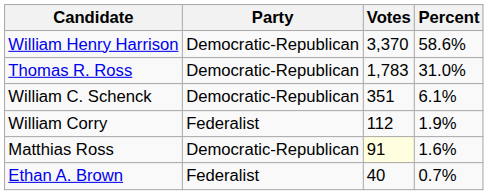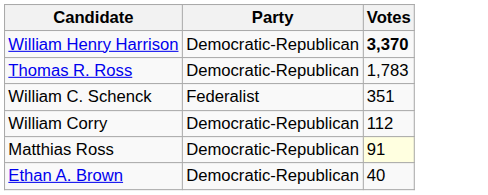- column: Percent | 58.6% | 31.0% | 6.1% | 1.9% | 1.6% | 0.7%
William Henry Harrison | Votes: normal -> bold
William C. Schenck | Party: Democratic-Republican -> Federalist
William Corry | Party: Federalist -> Democratic-Republican
Ethan A. Brown | Party: Federalist -> Democratic-Republican
